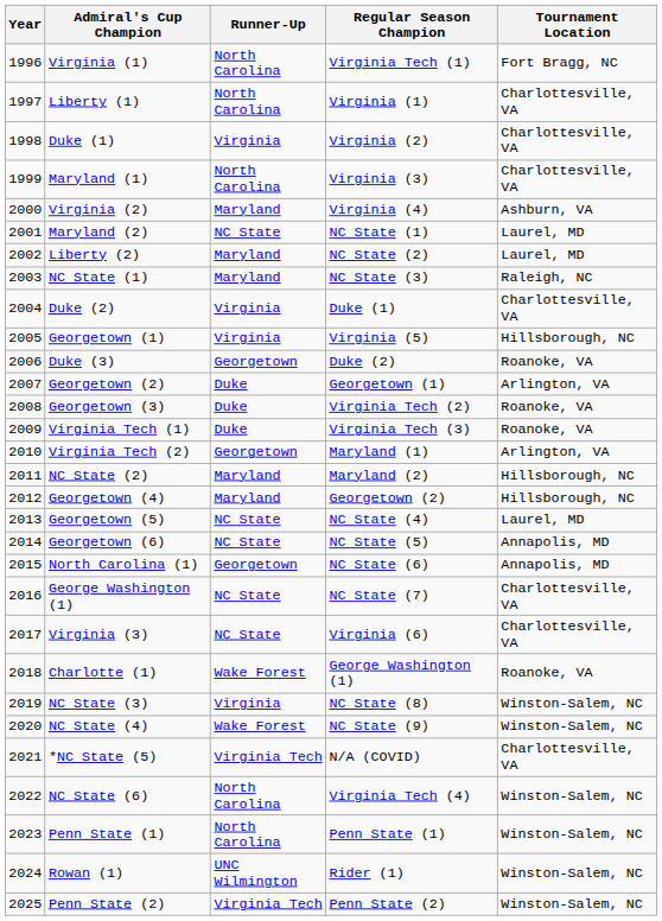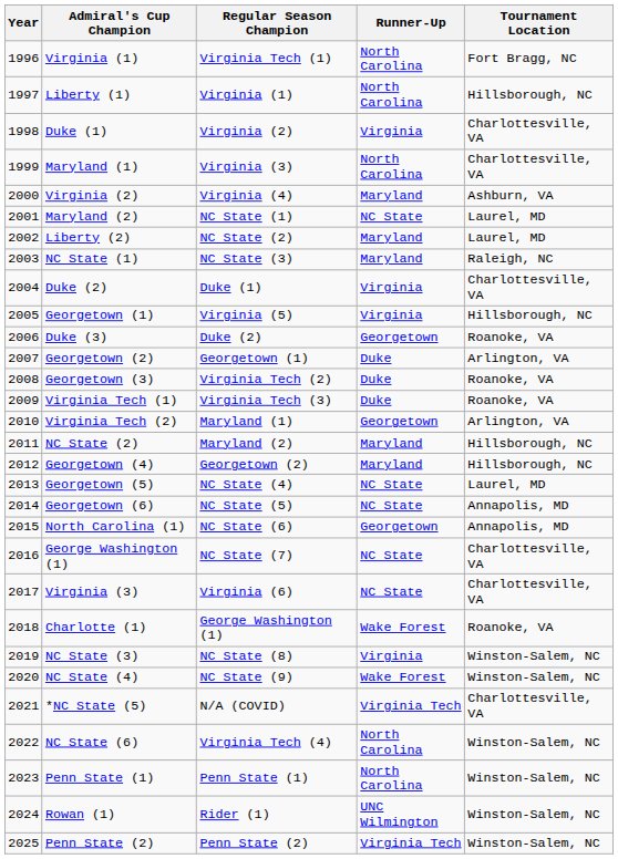columns swapped: Runner-Up <-> Regular Season Champion
Liberty (1) | Tournament Location: Charlottesville, VA -> Hillsborough, NC
